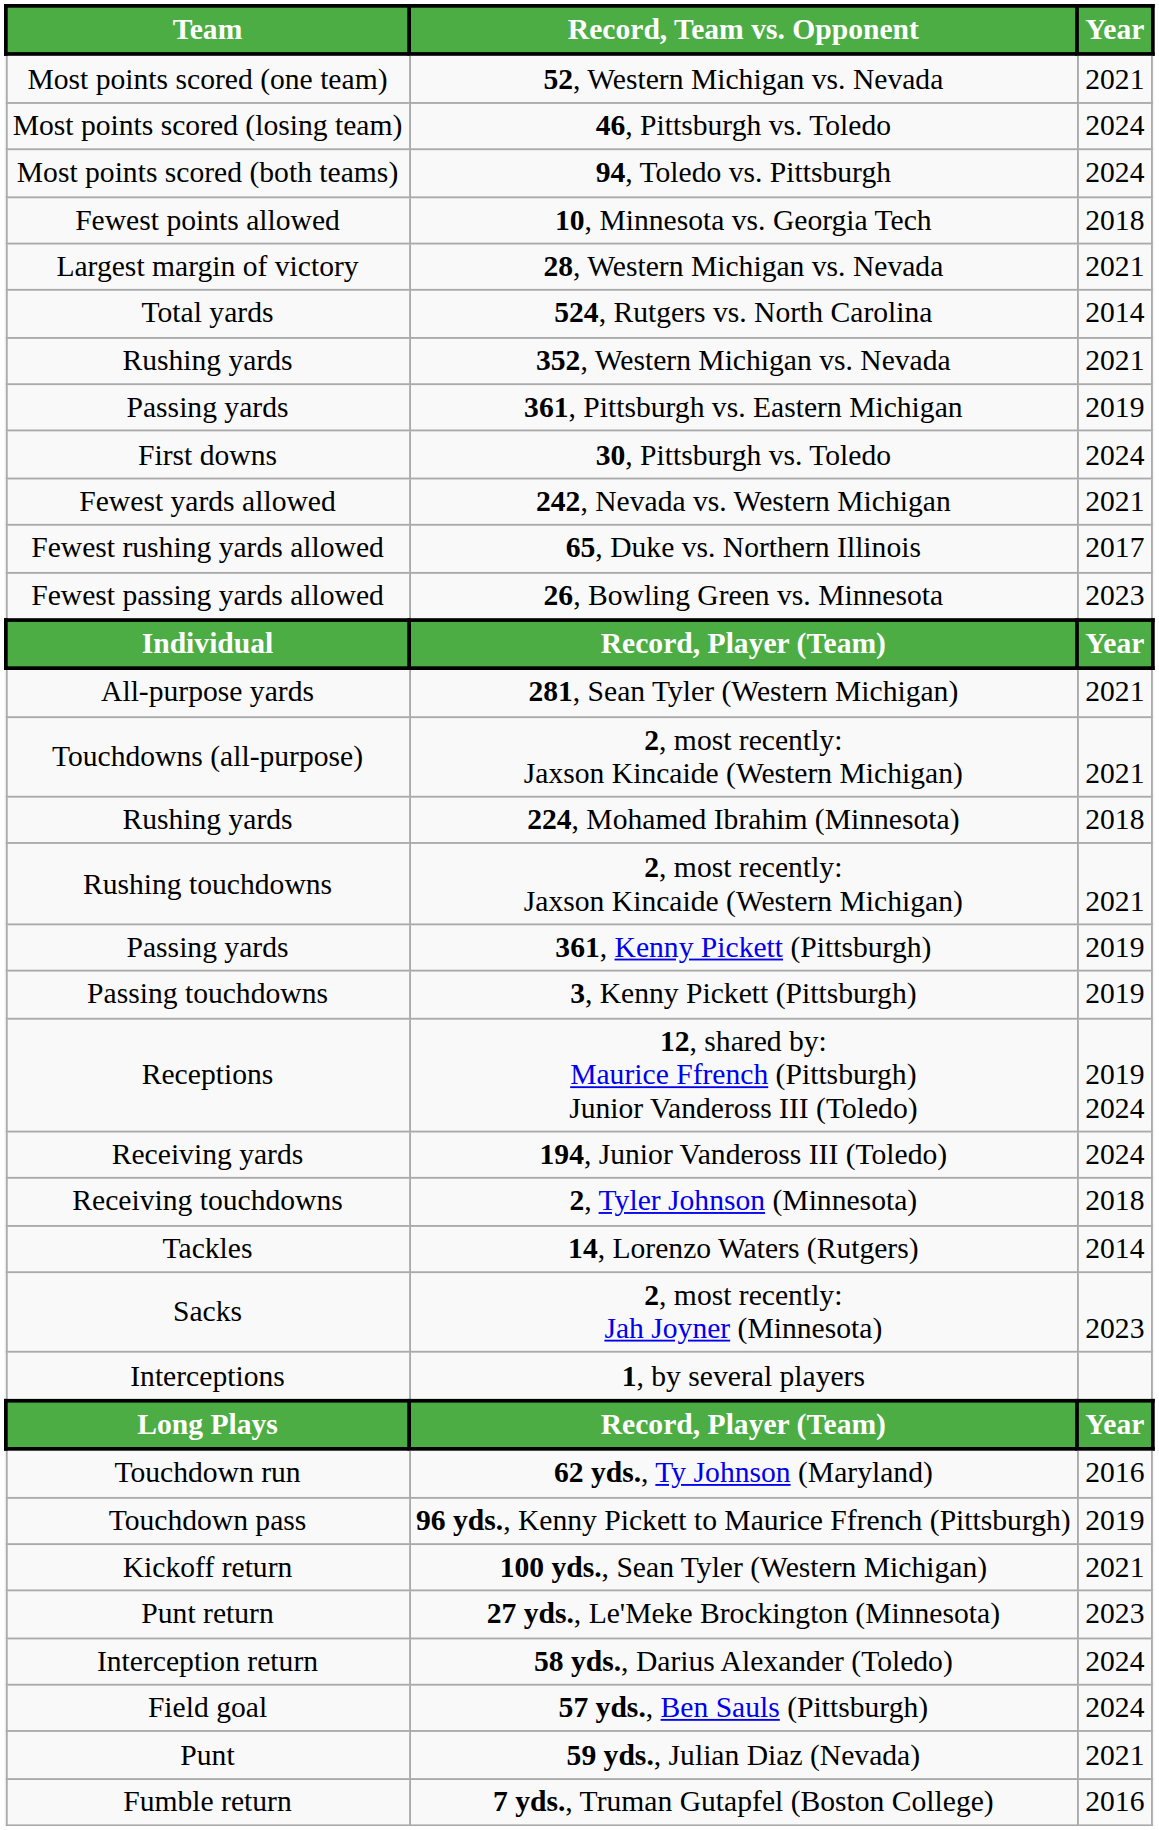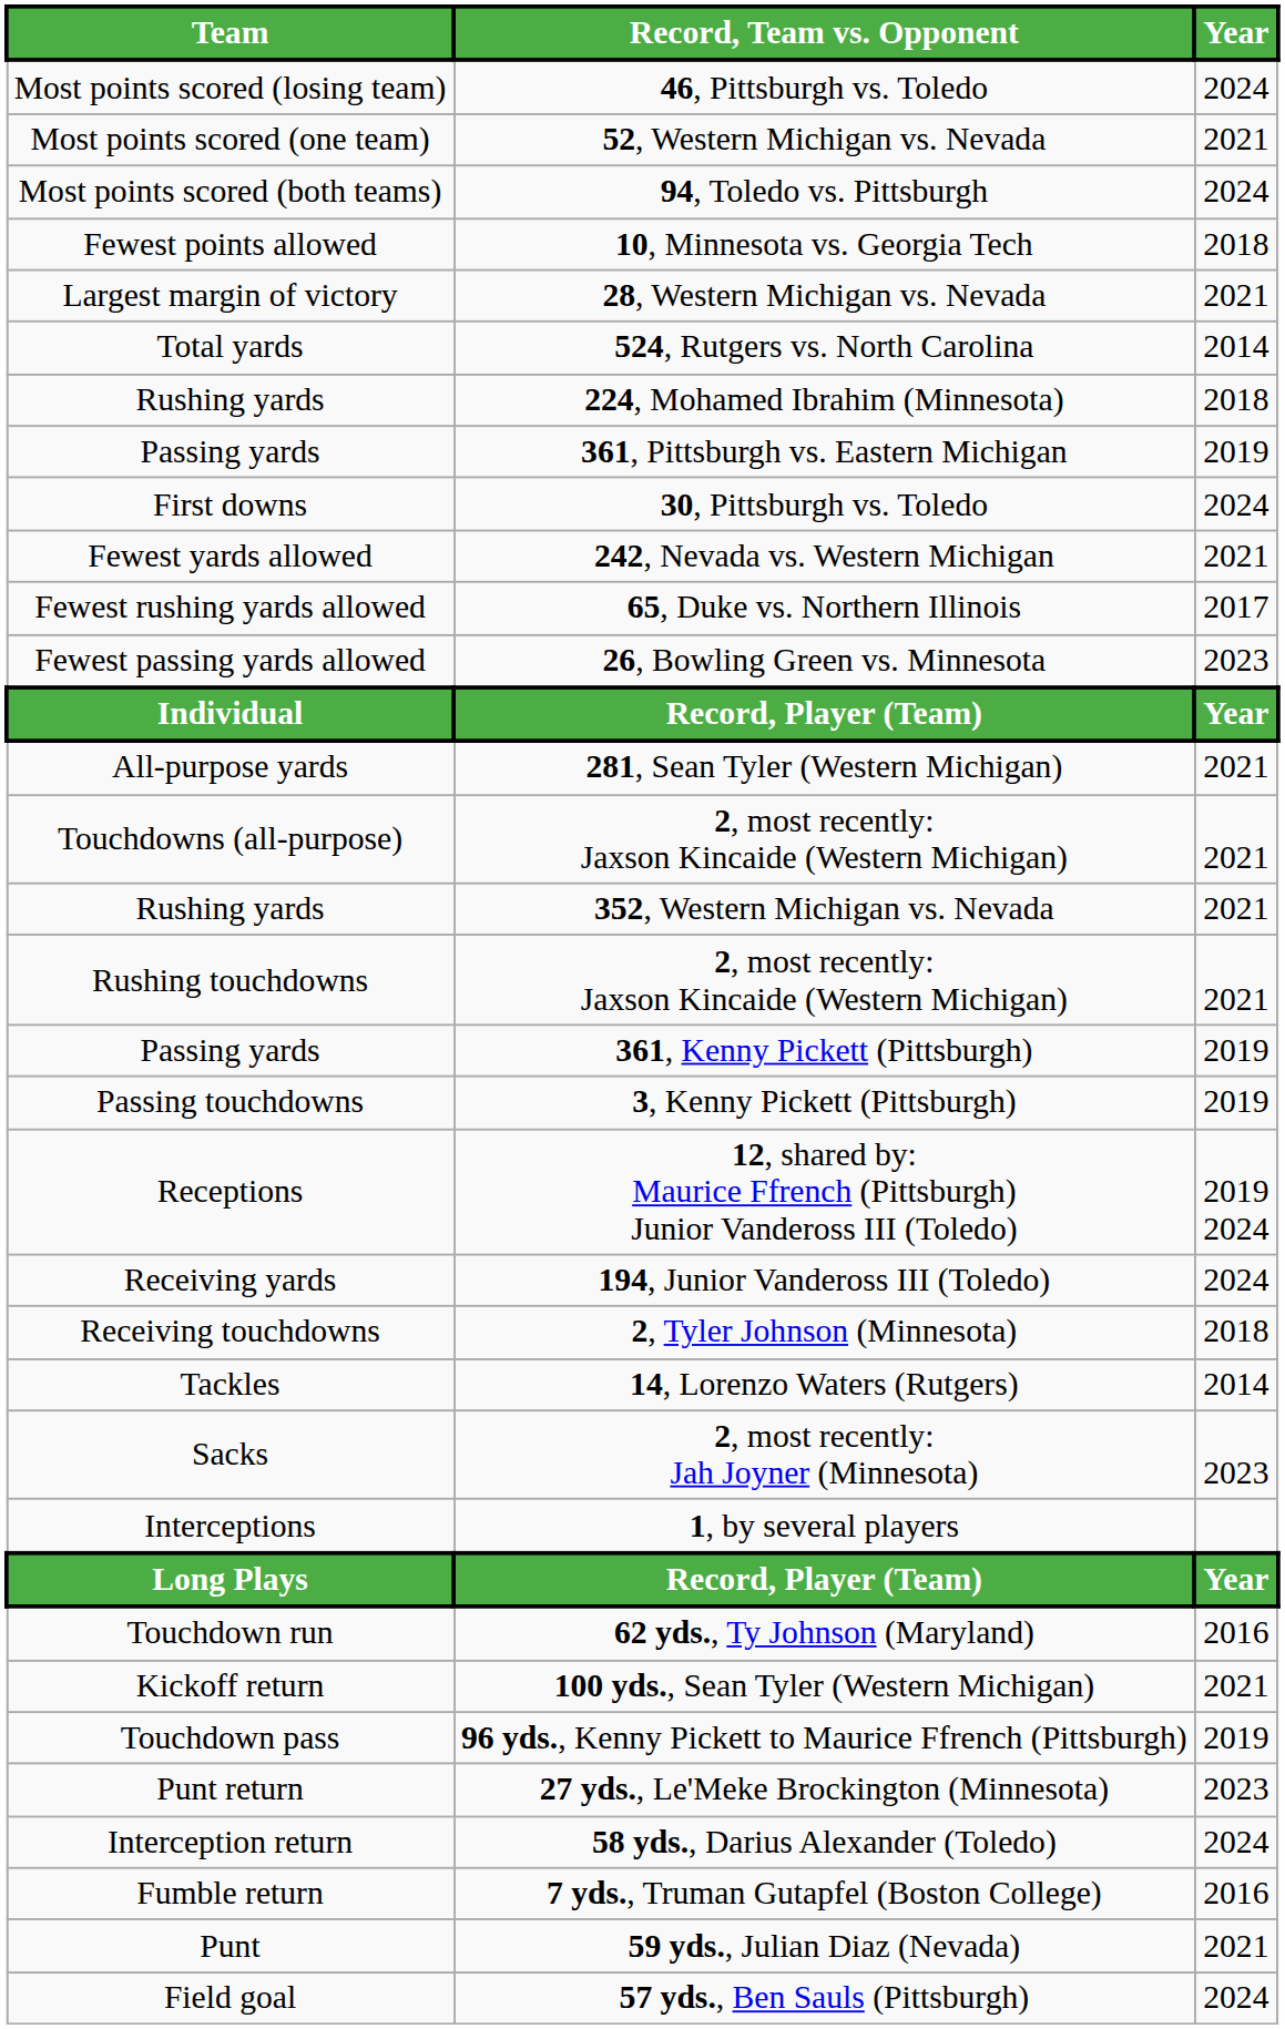rows swapped: 52, Western Michigan vs. Nevada <-> 46, Pittsburgh vs. Toledo
rows swapped: 352, Western Michigan vs. Nevada <-> 224, Mohamed Ibrahim (Minnesota)
rows swapped: 96 yds., Kenny Pickett to Maurice Ffrench (Pittsburgh) <-> 100 yds., Sean Tyler (Western Michigan)
rows swapped: 7 yds., Truman Gutapfel (Boston College) <-> 57 yds., Ben Sauls (Pittsburgh)
